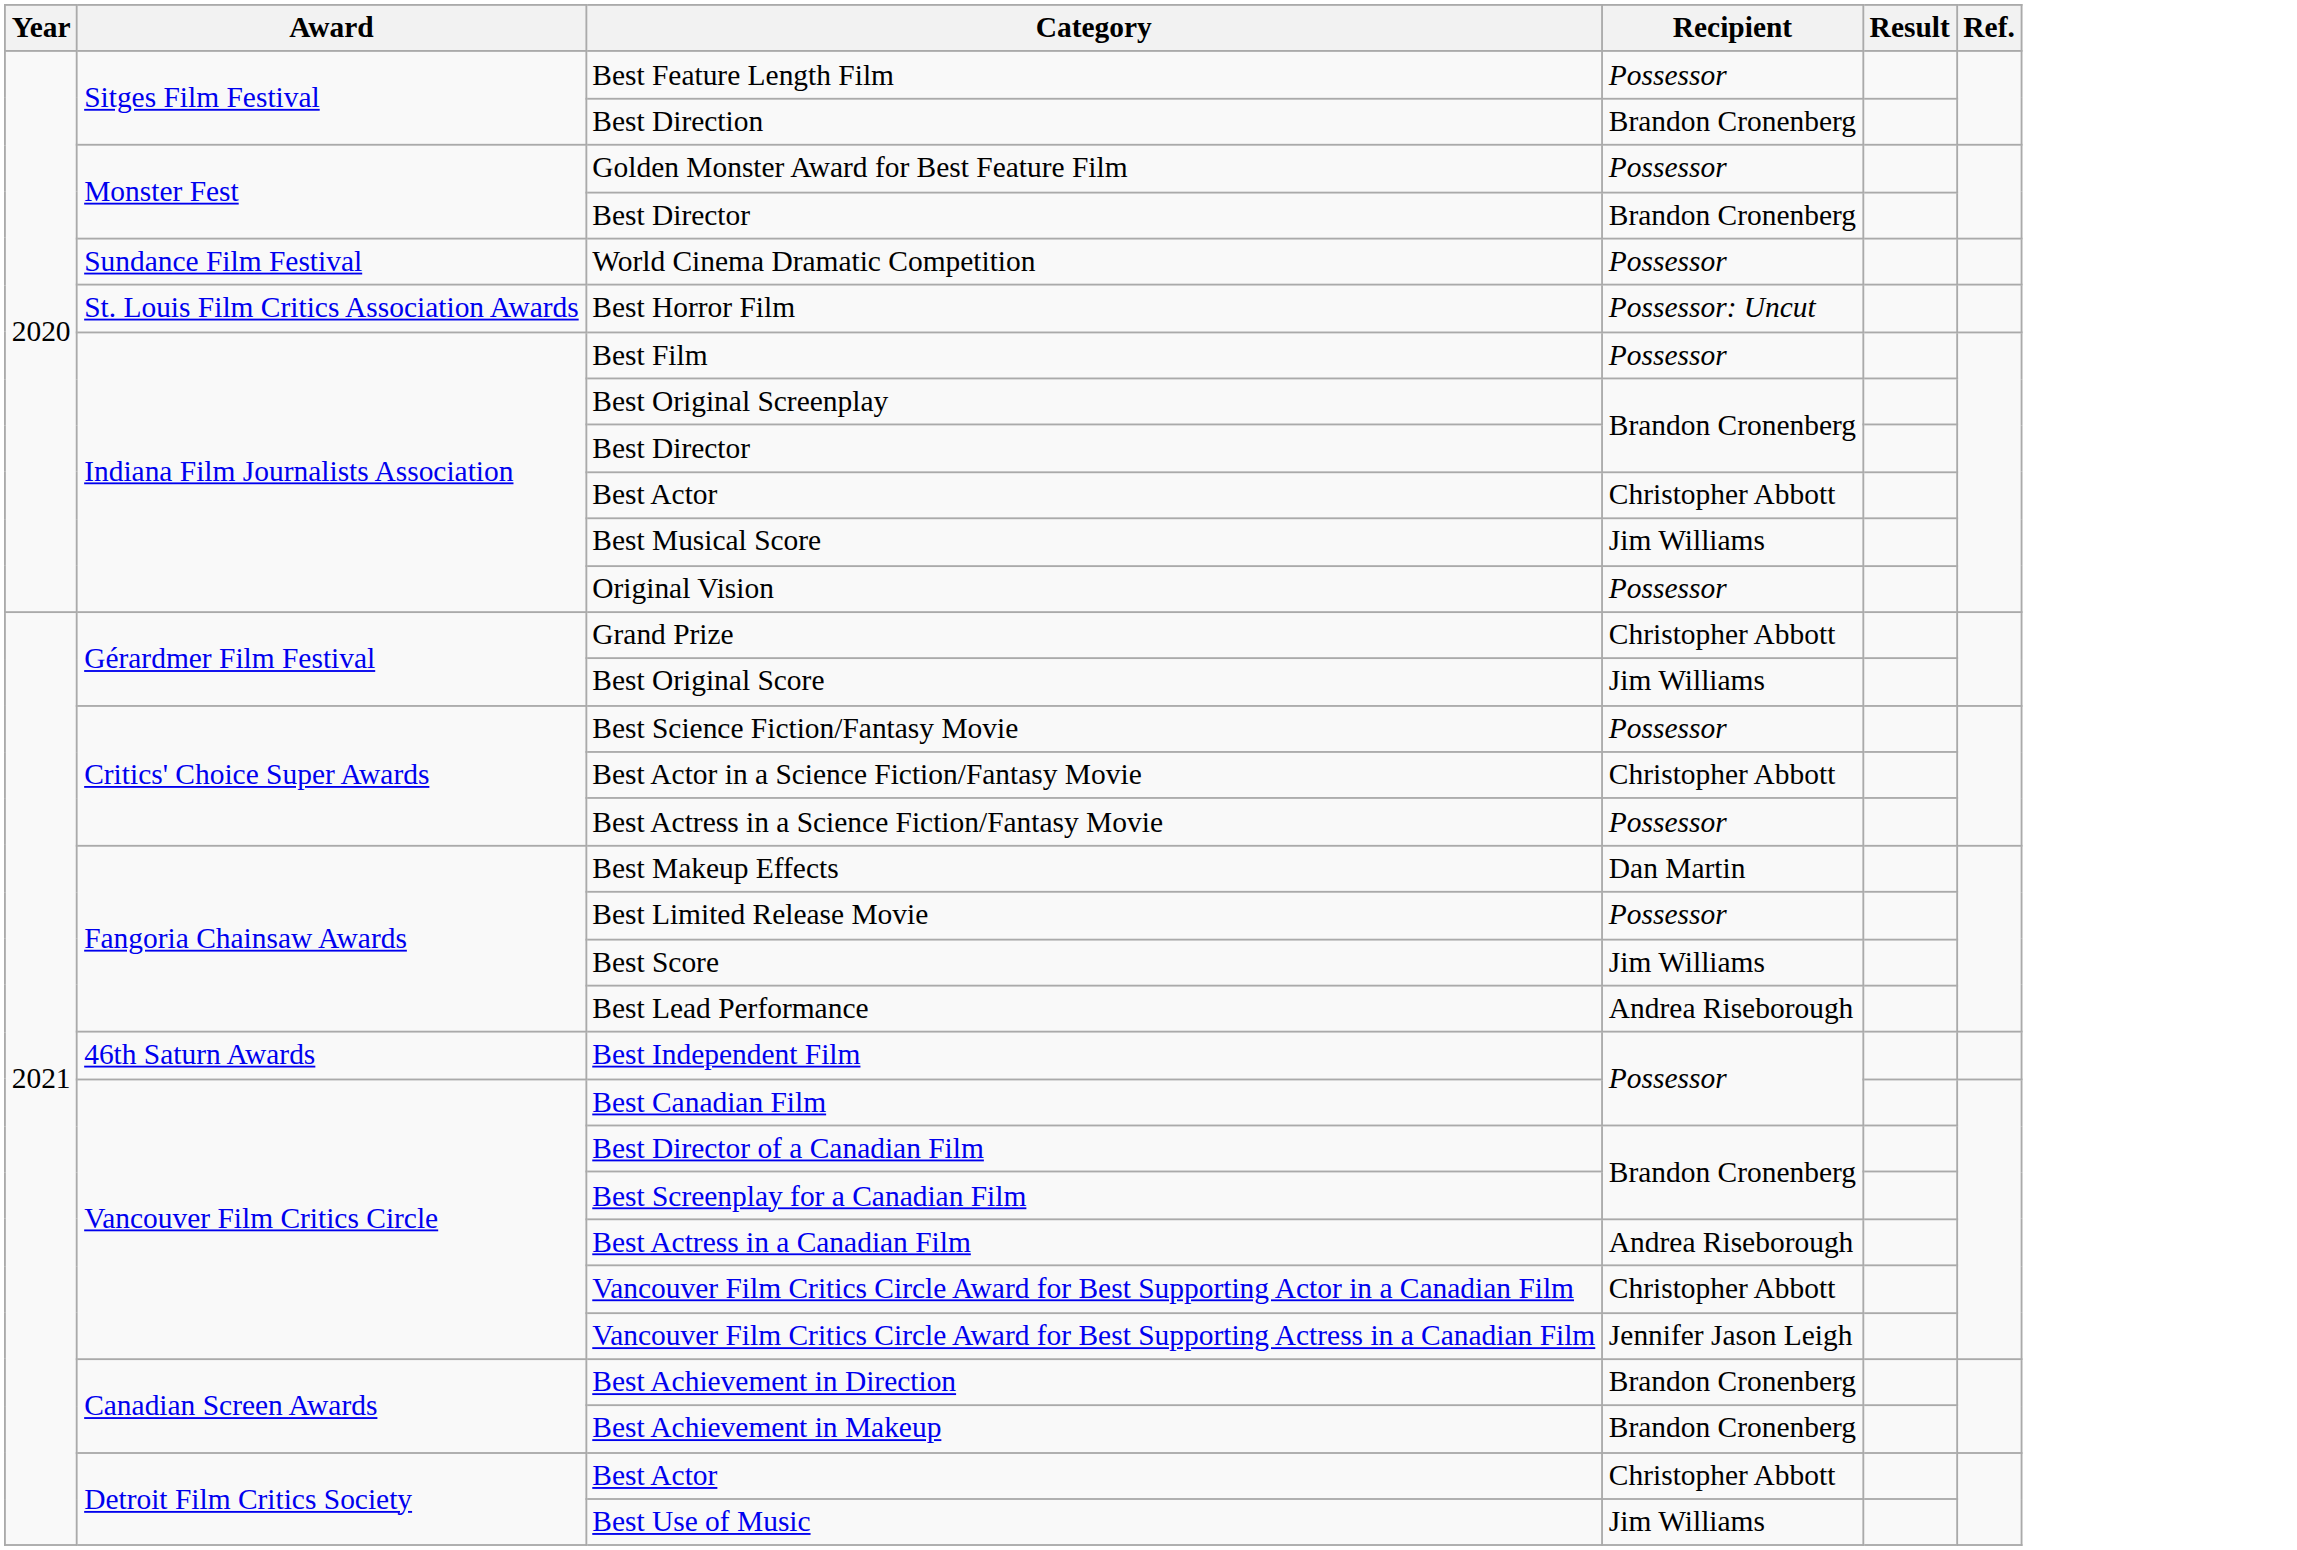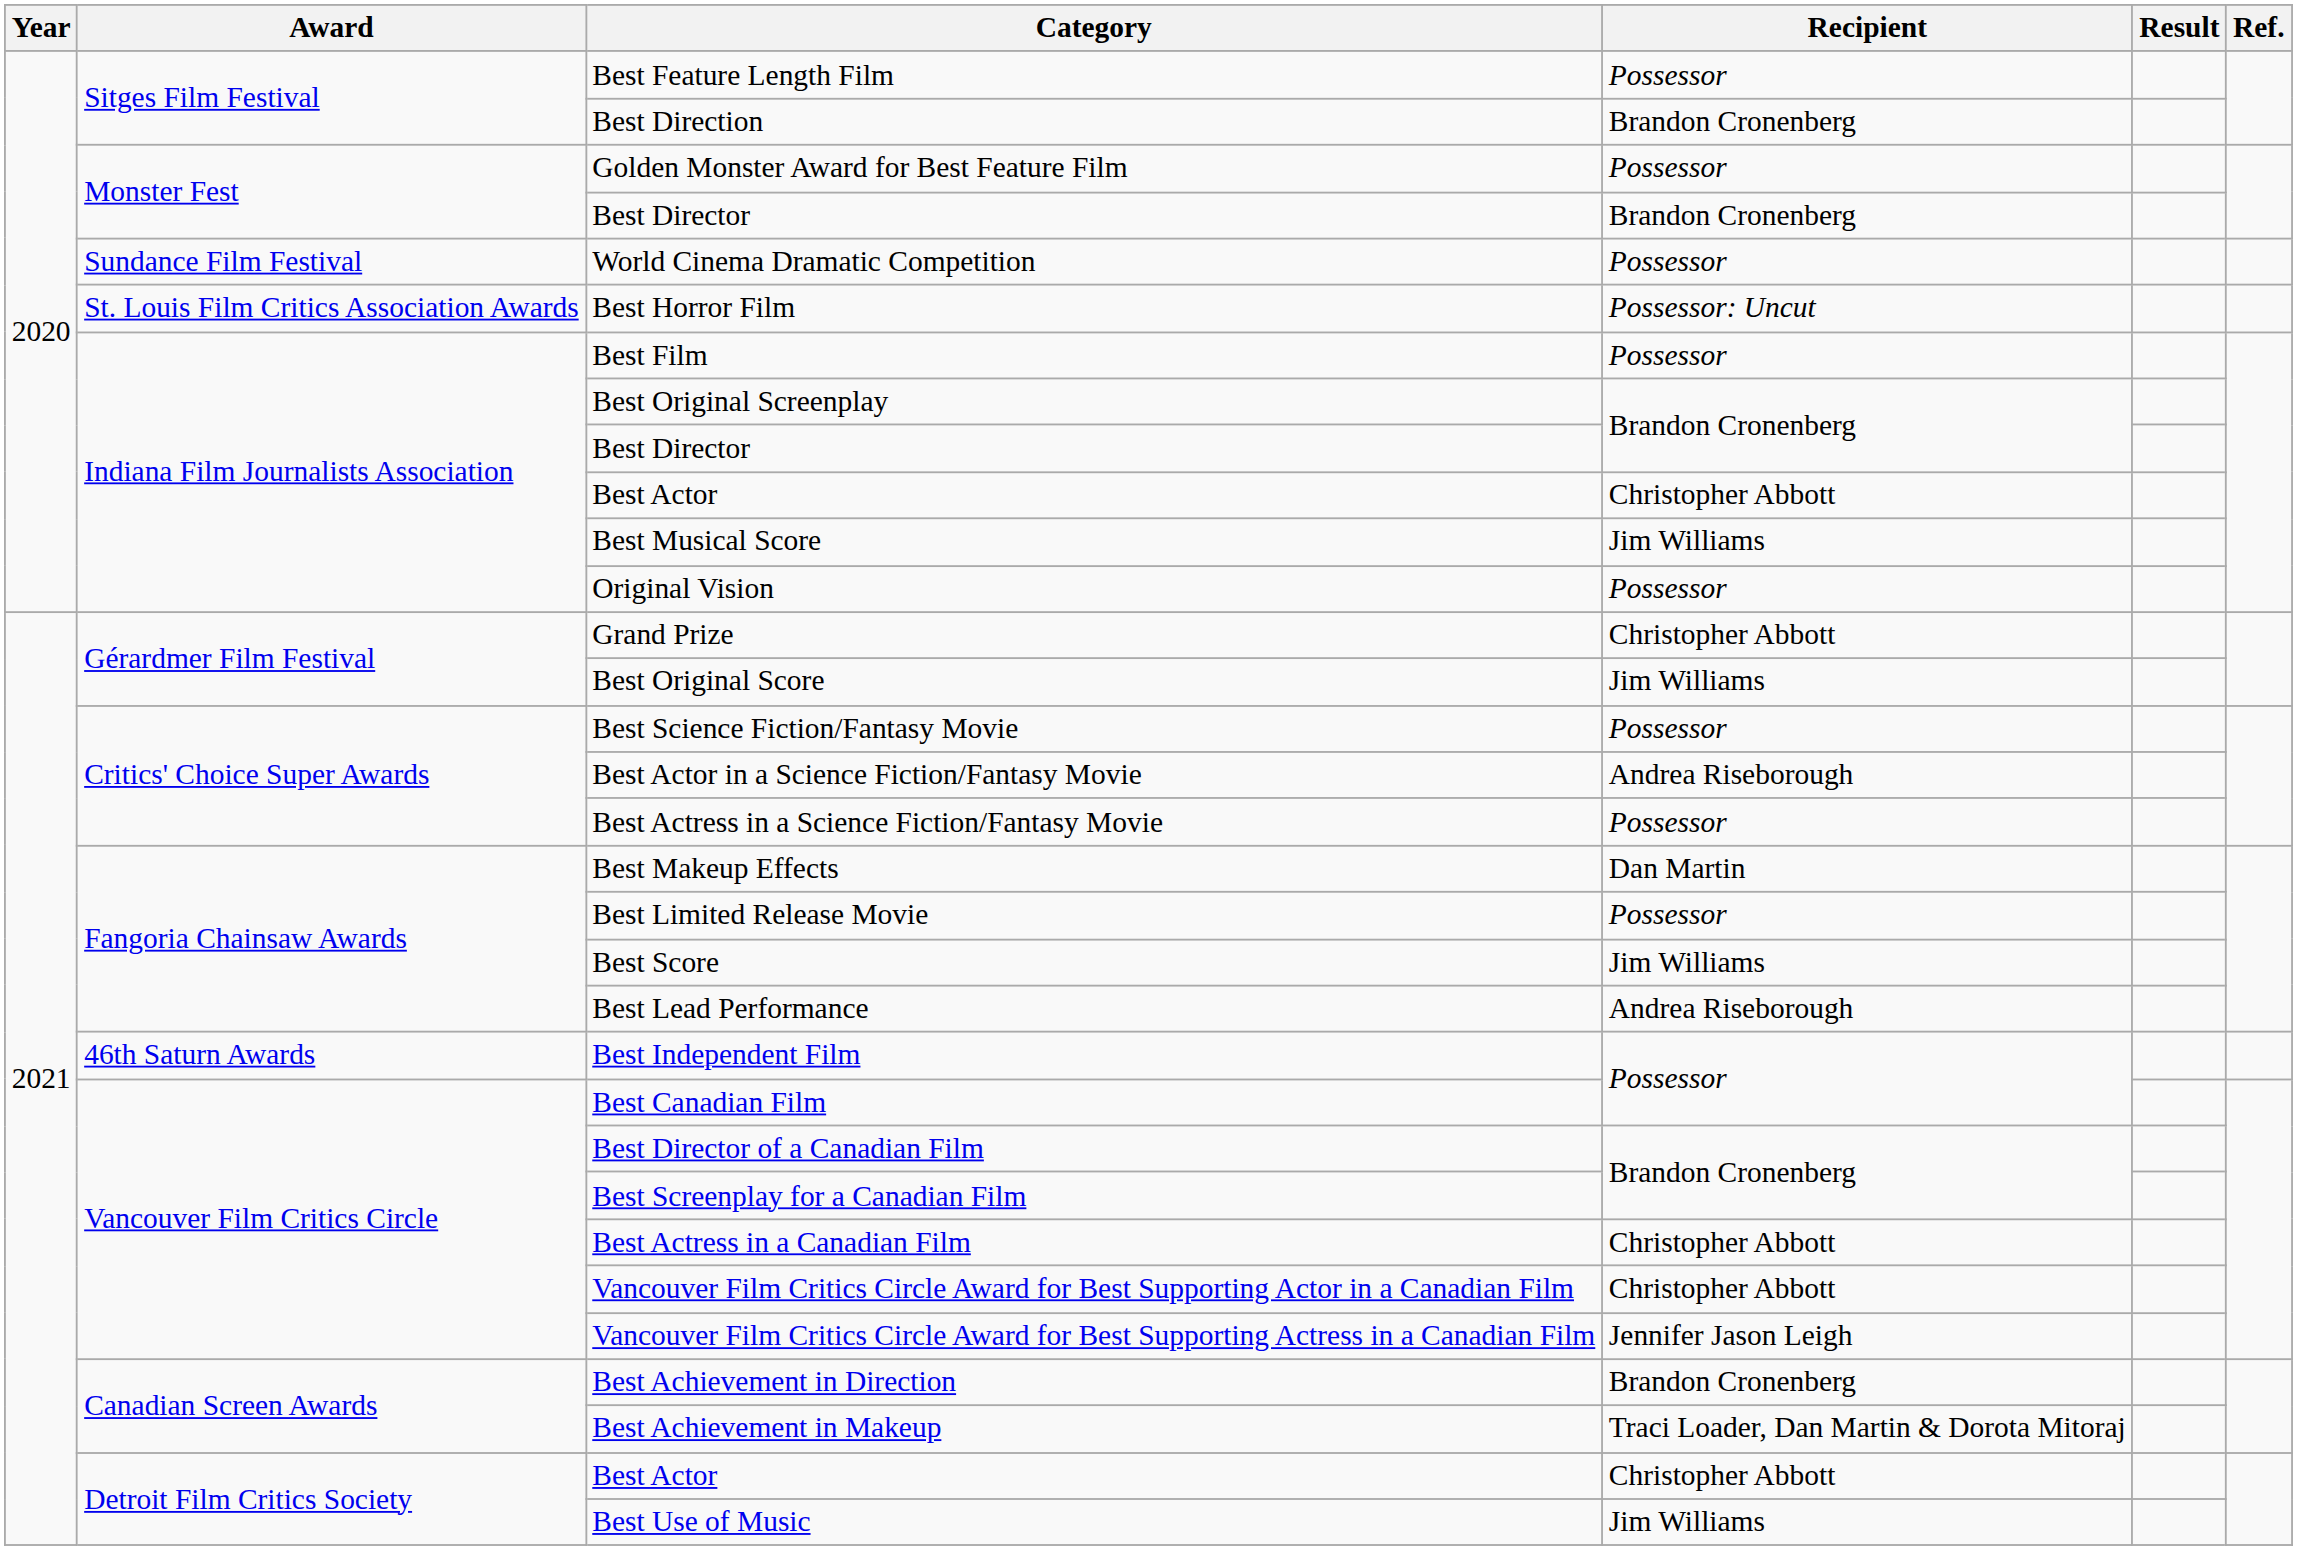Best Actor in a Science Fiction/Fantasy Movie | Recipient: Christopher Abbott -> Andrea Riseborough
Best Actress in a Canadian Film | Recipient: Andrea Riseborough -> Christopher Abbott
Best Achievement in Makeup | Recipient: Brandon Cronenberg -> Traci Loader, Dan Martin & Dorota Mitoraj
